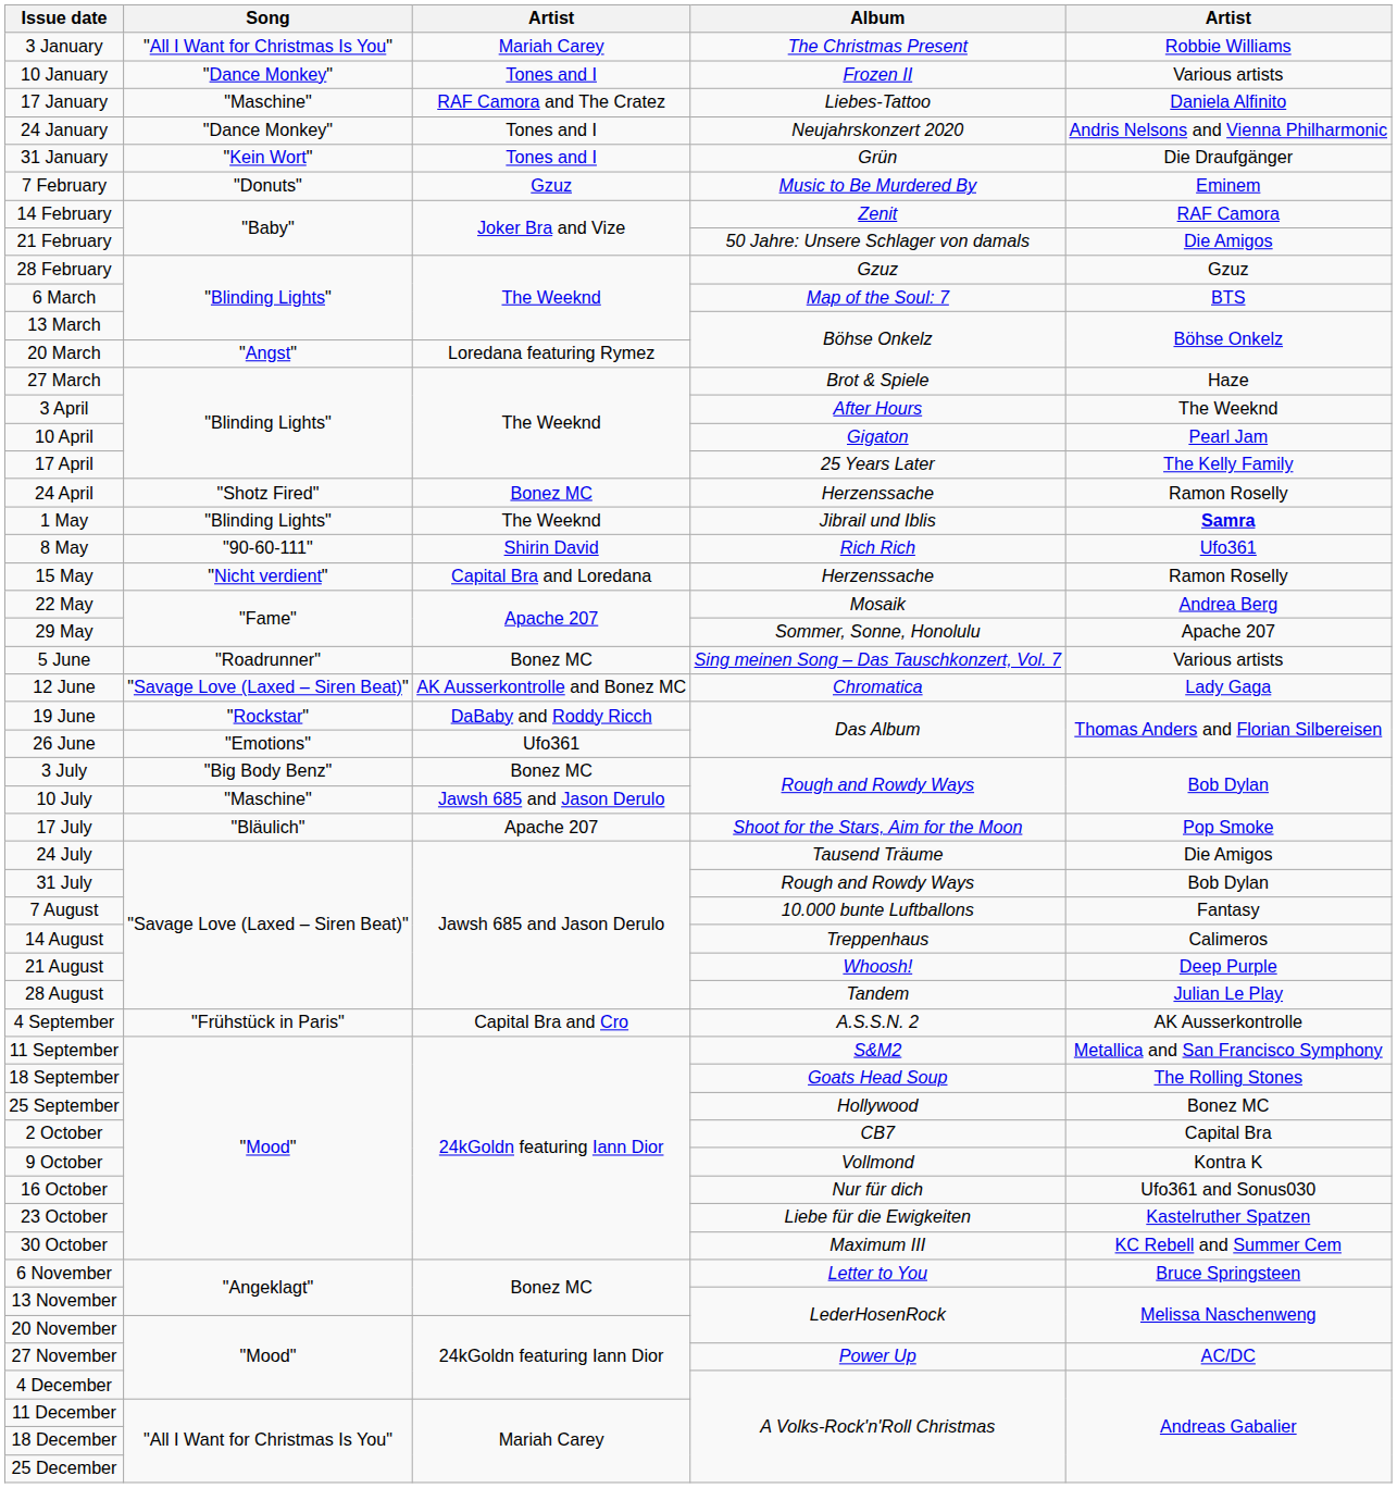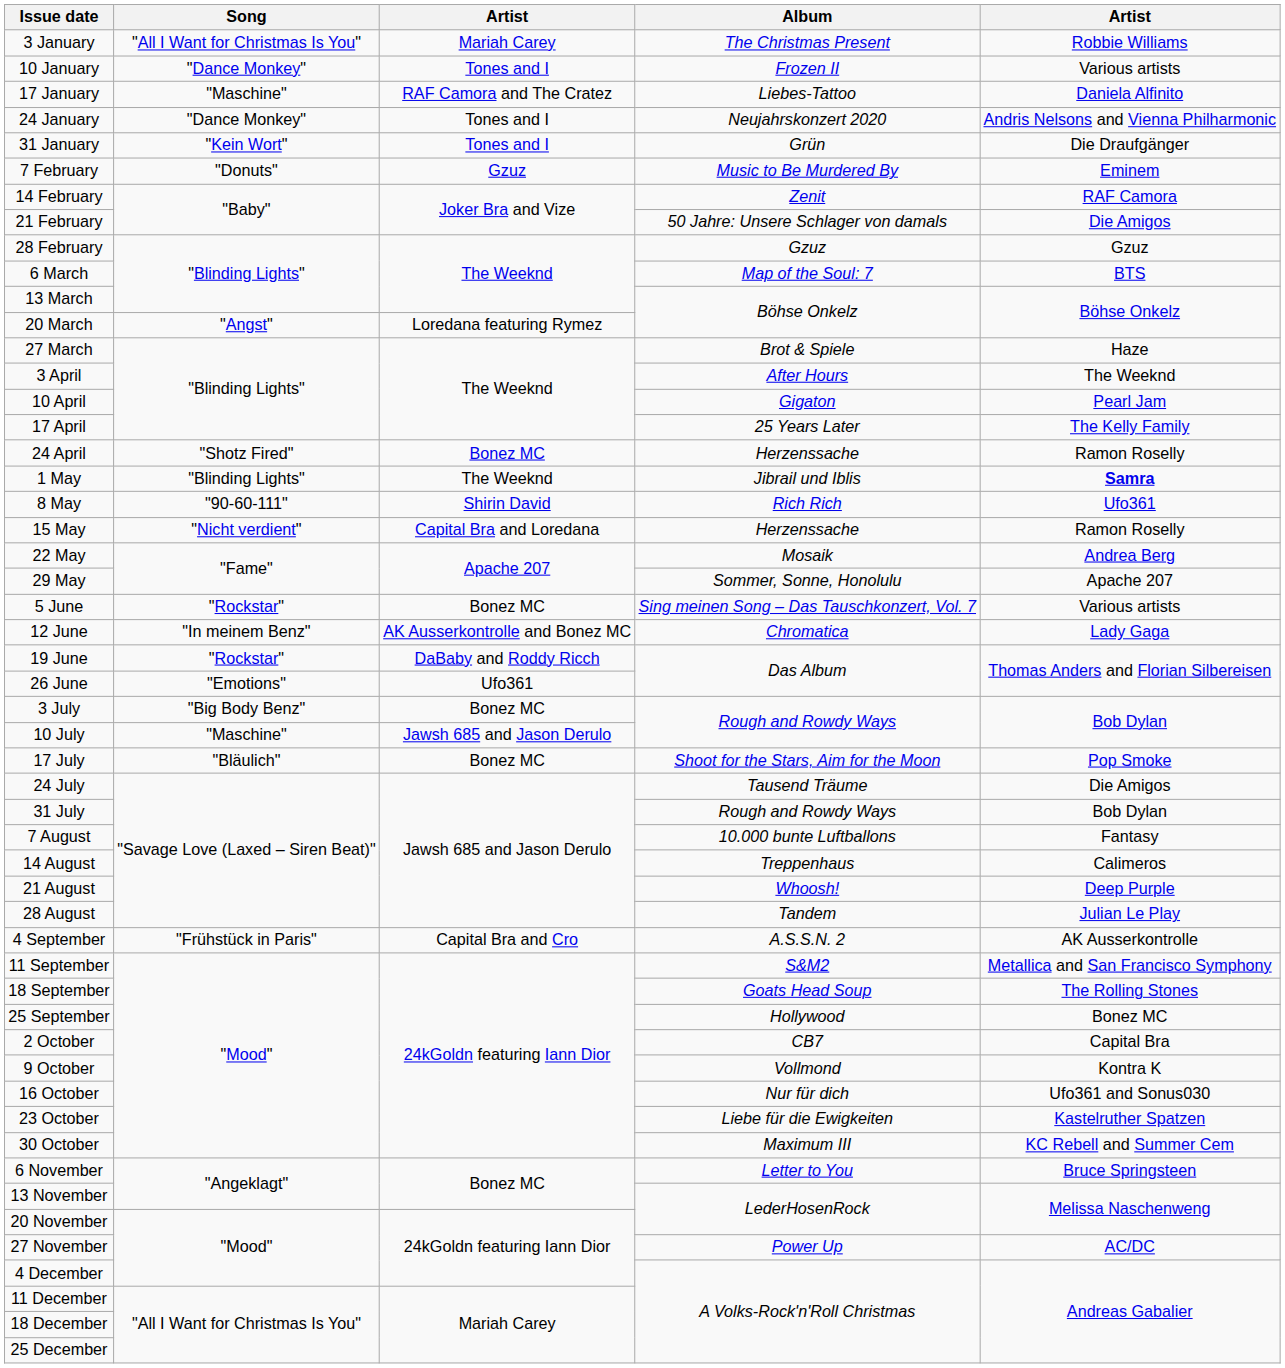5 June | Song: "Roadrunner" -> "Rockstar"
12 June | Song: "Savage Love (Laxed – Siren Beat)" -> "In meinem Benz"
17 July | column 3: Apache 207 -> Bonez MC
